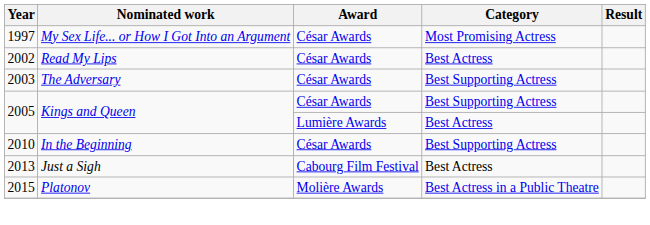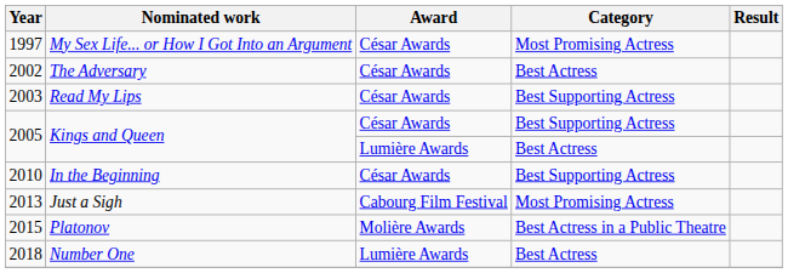2002 | Nominated work: Read My Lips -> The Adversary
2003 | Nominated work: The Adversary -> Read My Lips
2013 | Category: Best Actress -> Most Promising Actress
+ row: 2018 | Number One | Lumière Awards | Best Actress
